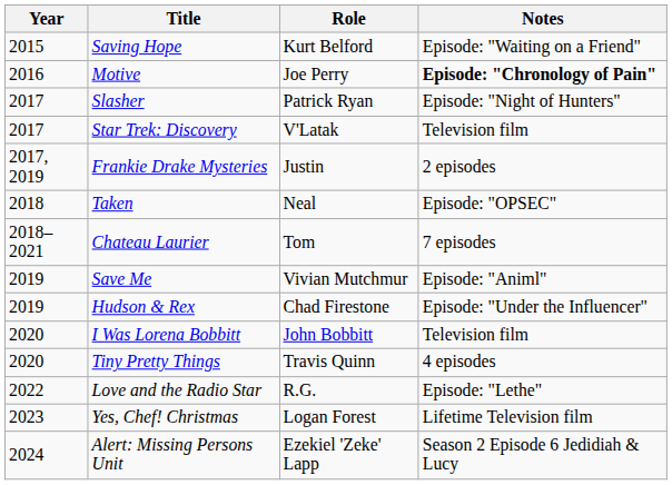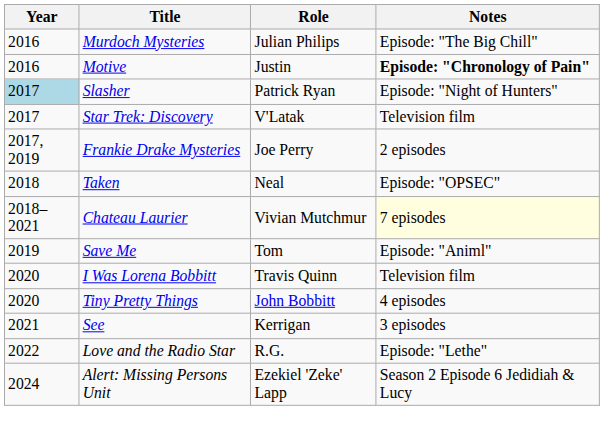- row: 2015 | Saving Hope | Kurt Belford | Episode: "Waiting on a Friend"
+ row: 2016 | Murdoch Mysteries | Julian Philips | Episode: "The Big Chill"
Motive | Role: Joe Perry -> Justin
Slasher | Year: no background -> lightblue background
Frankie Drake Mysteries | Role: Justin -> Joe Perry
Chateau Laurier | Role: Tom -> Vivian Mutchmur
Chateau Laurier | Notes: no background -> lightyellow background
Save Me | Role: Vivian Mutchmur -> Tom
- row: 2019 | Hudson & Rex | Chad Firestone | Episode: "Under the Influencer"
I Was Lorena Bobbitt | Role: John Bobbitt -> Travis Quinn
Tiny Pretty Things | Role: Travis Quinn -> John Bobbitt
+ row: 2021 | See | Kerrigan | 3 episodes
- row: 2023 | Yes, Chef! Christmas | Logan Forest | Lifetime Television film
